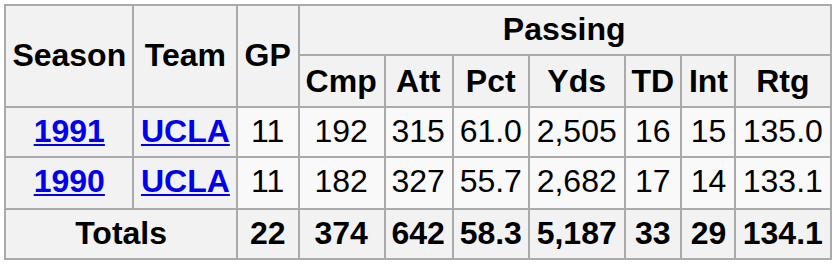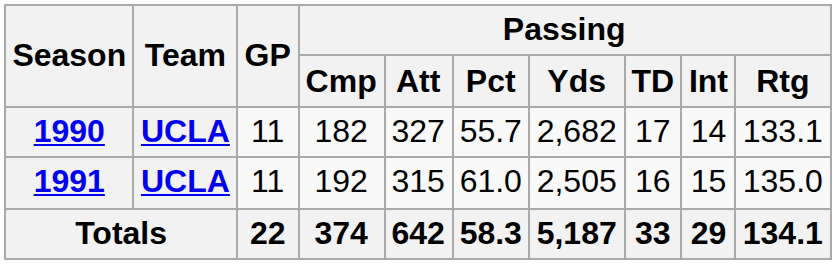rows swapped: 1990 <-> 1991
